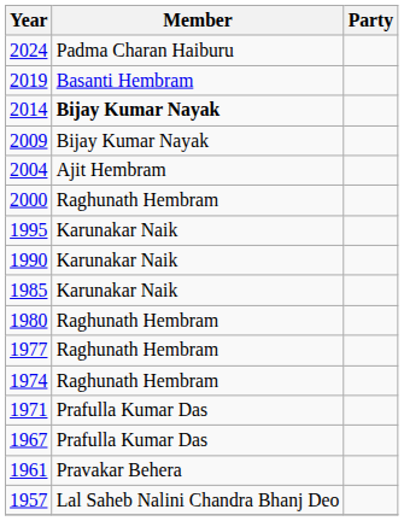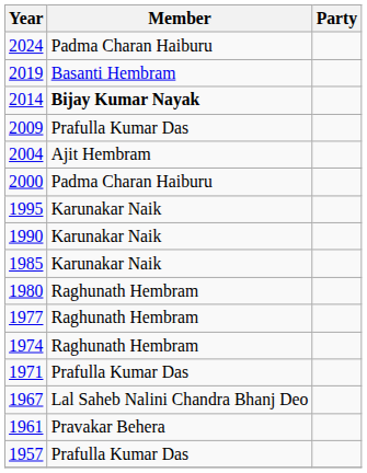2009 | Member: Bijay Kumar Nayak -> Prafulla Kumar Das
2000 | Member: Raghunath Hembram -> Padma Charan Haiburu
1967 | Member: Prafulla Kumar Das -> Lal Saheb Nalini Chandra Bhanj Deo
1957 | Member: Lal Saheb Nalini Chandra Bhanj Deo -> Prafulla Kumar Das
